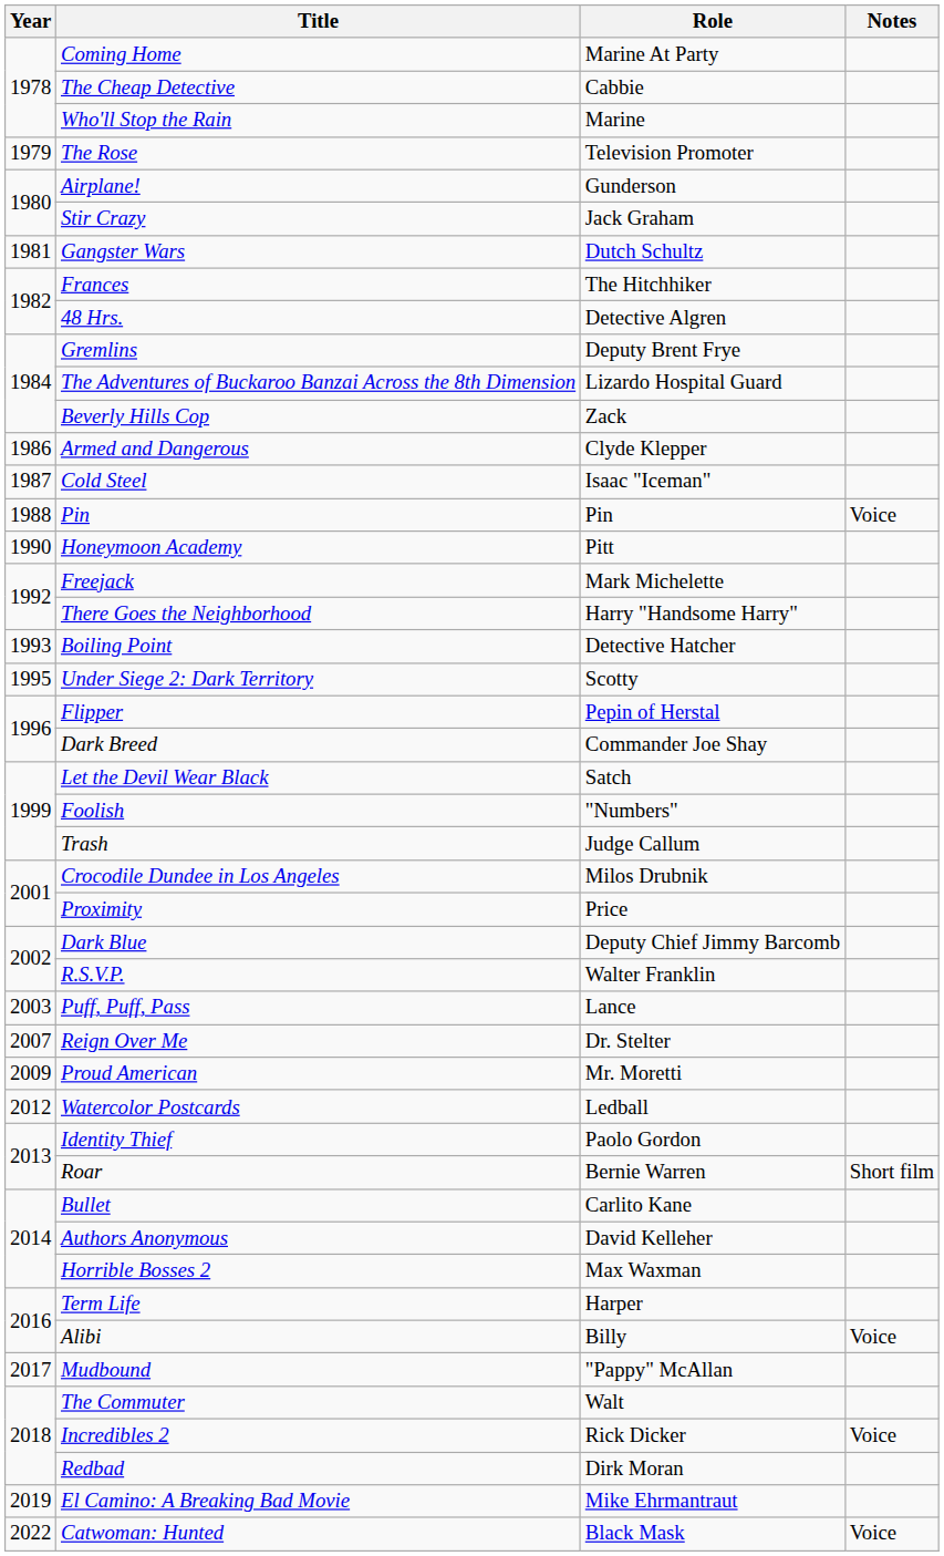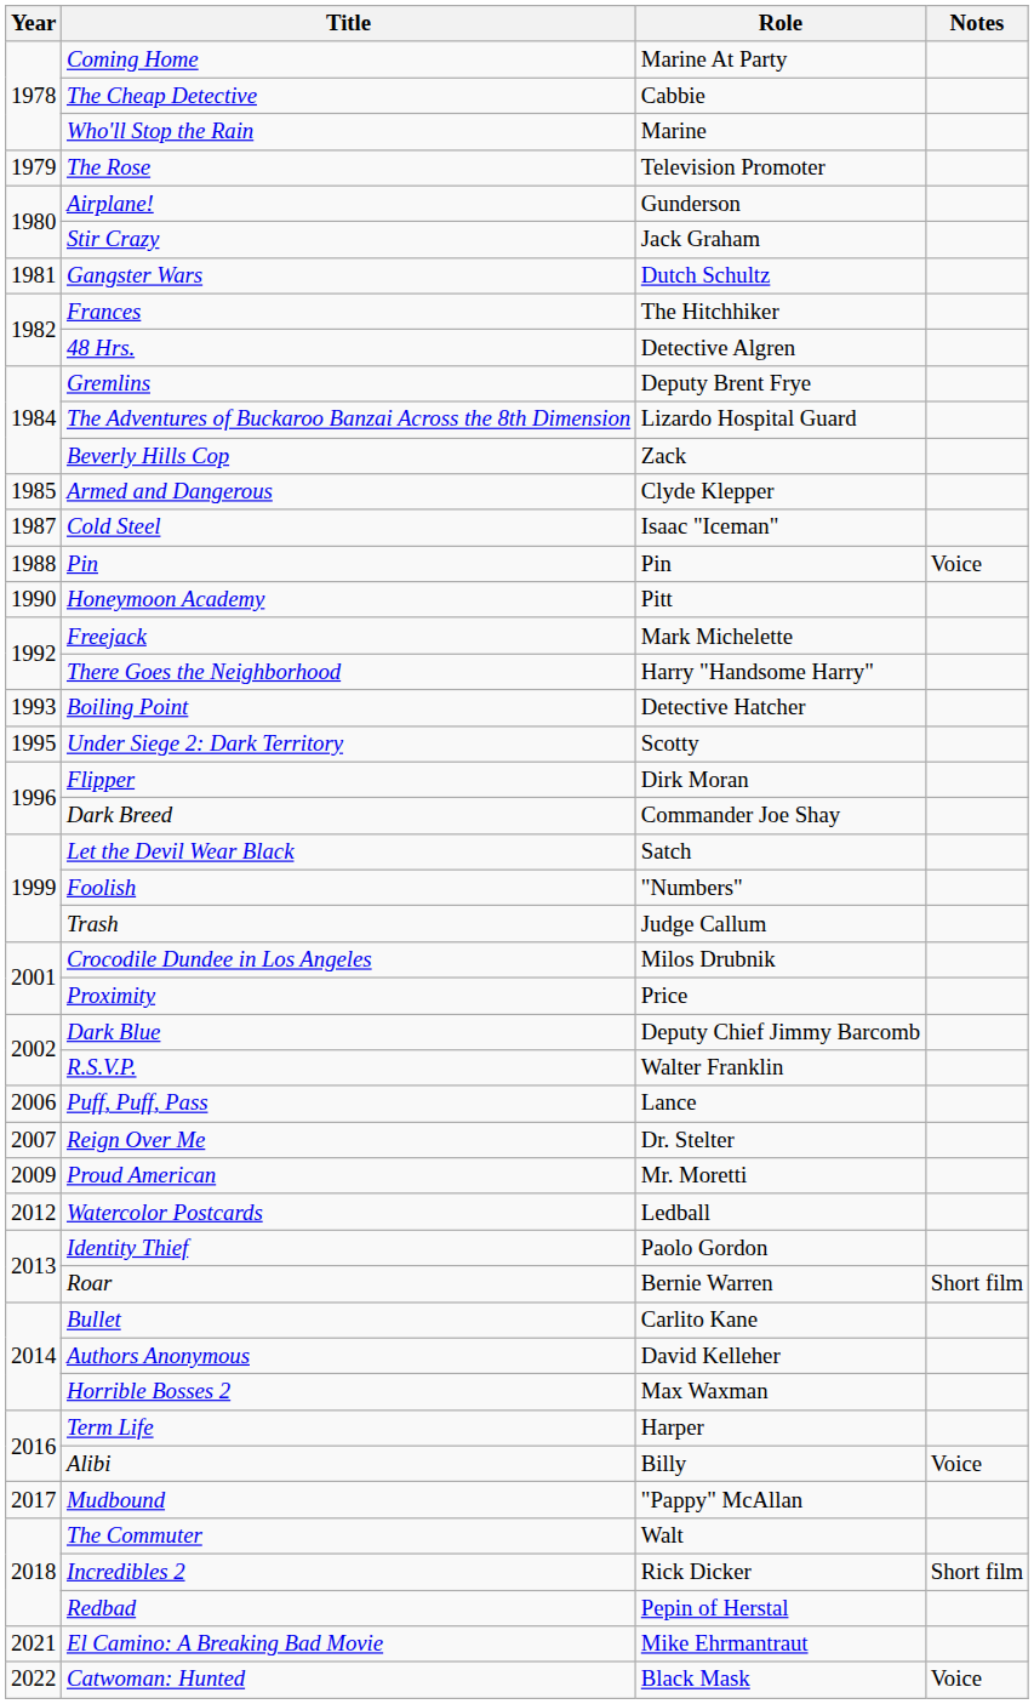Armed and Dangerous | Year: 1986 -> 1985
Flipper | Role: Pepin of Herstal -> Dirk Moran
Puff, Puff, Pass | Year: 2003 -> 2006
Incredibles 2 | Notes: Voice -> Short film
Redbad | Role: Dirk Moran -> Pepin of Herstal
El Camino: A Breaking Bad Movie | Year: 2019 -> 2021
